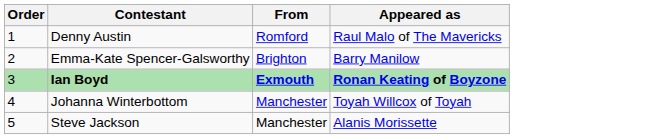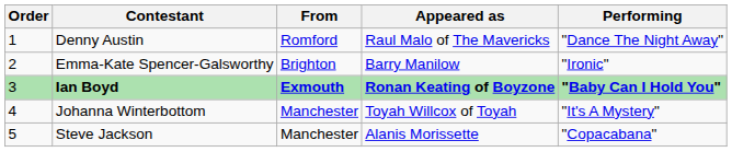+ column: Performing | "Dance The Night Away" | "Ironic" | "Baby Can I Hold You" | "It's A Mystery" | "Copacabana"
